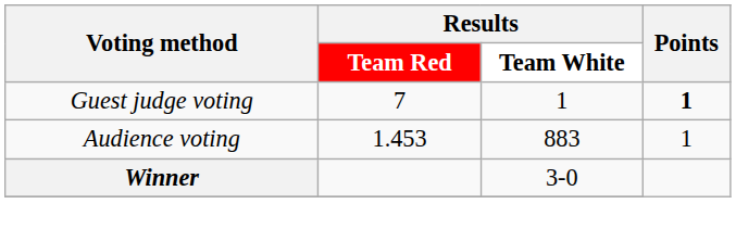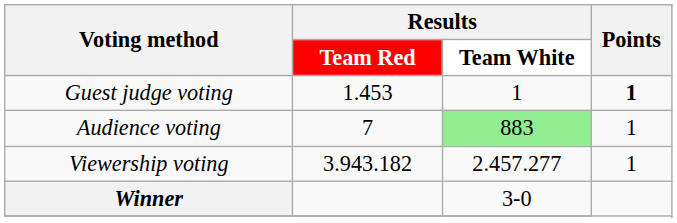Guest judge voting | Results / Team Red: 7 -> 1.453
Audience voting | Results / Team Red: 1.453 -> 7
Audience voting | Results / Team White: no background -> lightgreen background
+ row: Viewership voting | 3.943.182 | 2.457.277 | 1
